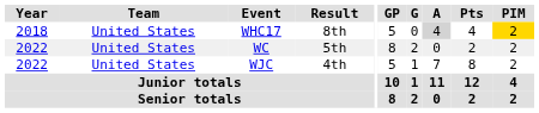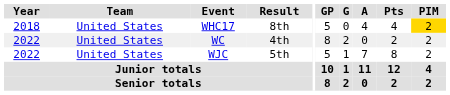WHC17 | A: lightgrey background -> no background
WC | Result: 5th -> 4th
WJC | Result: 4th -> 5th
